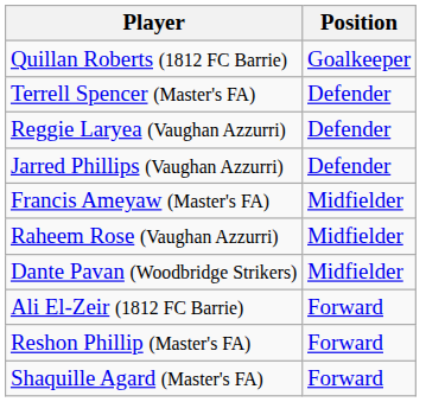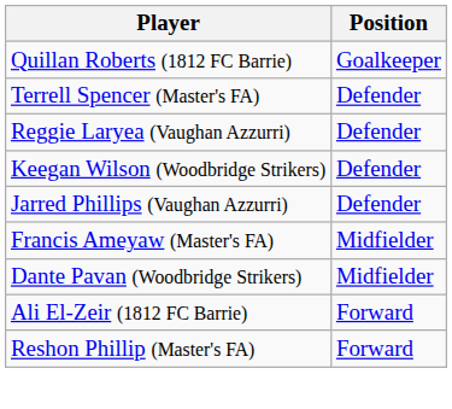+ row: Keegan Wilson (Woodbridge Strikers) | Defender
- row: Raheem Rose (Vaughan Azzurri) | Midfielder
- row: Shaquille Agard (Master's FA) | Forward
